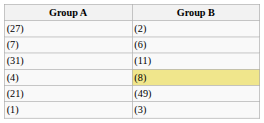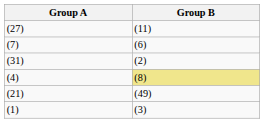(27) | Group B: (2) -> (11)
(31) | Group B: (11) -> (2)
